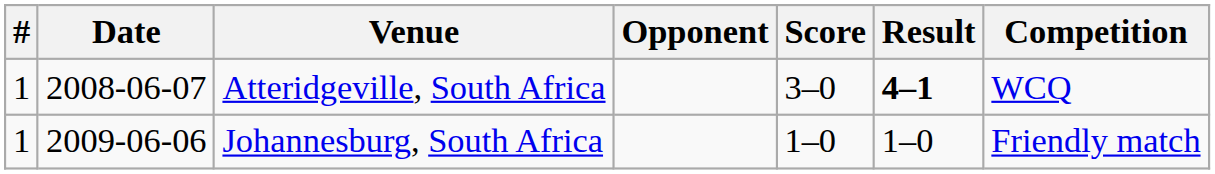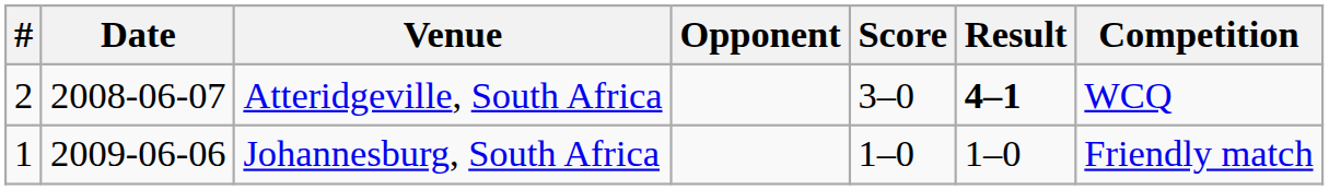Atteridgeville, South Africa | #: 1 -> 2
